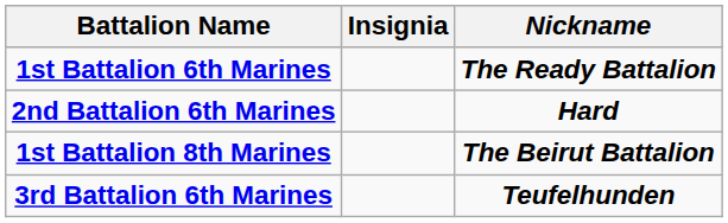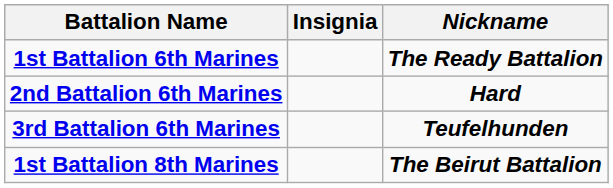rows swapped: 3rd Battalion 6th Marines <-> 1st Battalion 8th Marines
